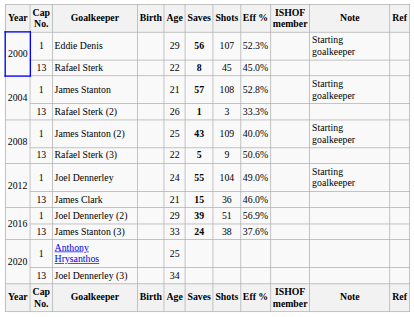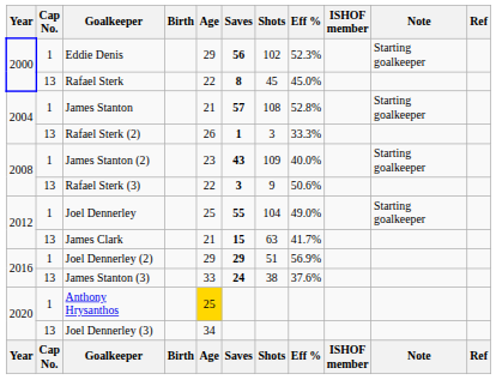Eddie Denis | Shots: 107 -> 102
James Stanton (2) | Age: 25 -> 23
Rafael Sterk (3) | Saves: 5 -> 3
Joel Dennerley | Age: 24 -> 25
James Clark | Shots: 36 -> 63
James Clark | Eff %: 46.0% -> 41.7%
Joel Dennerley (2) | Saves: 39 -> 29
Anthony Hrysanthos | Age: no background -> gold background
